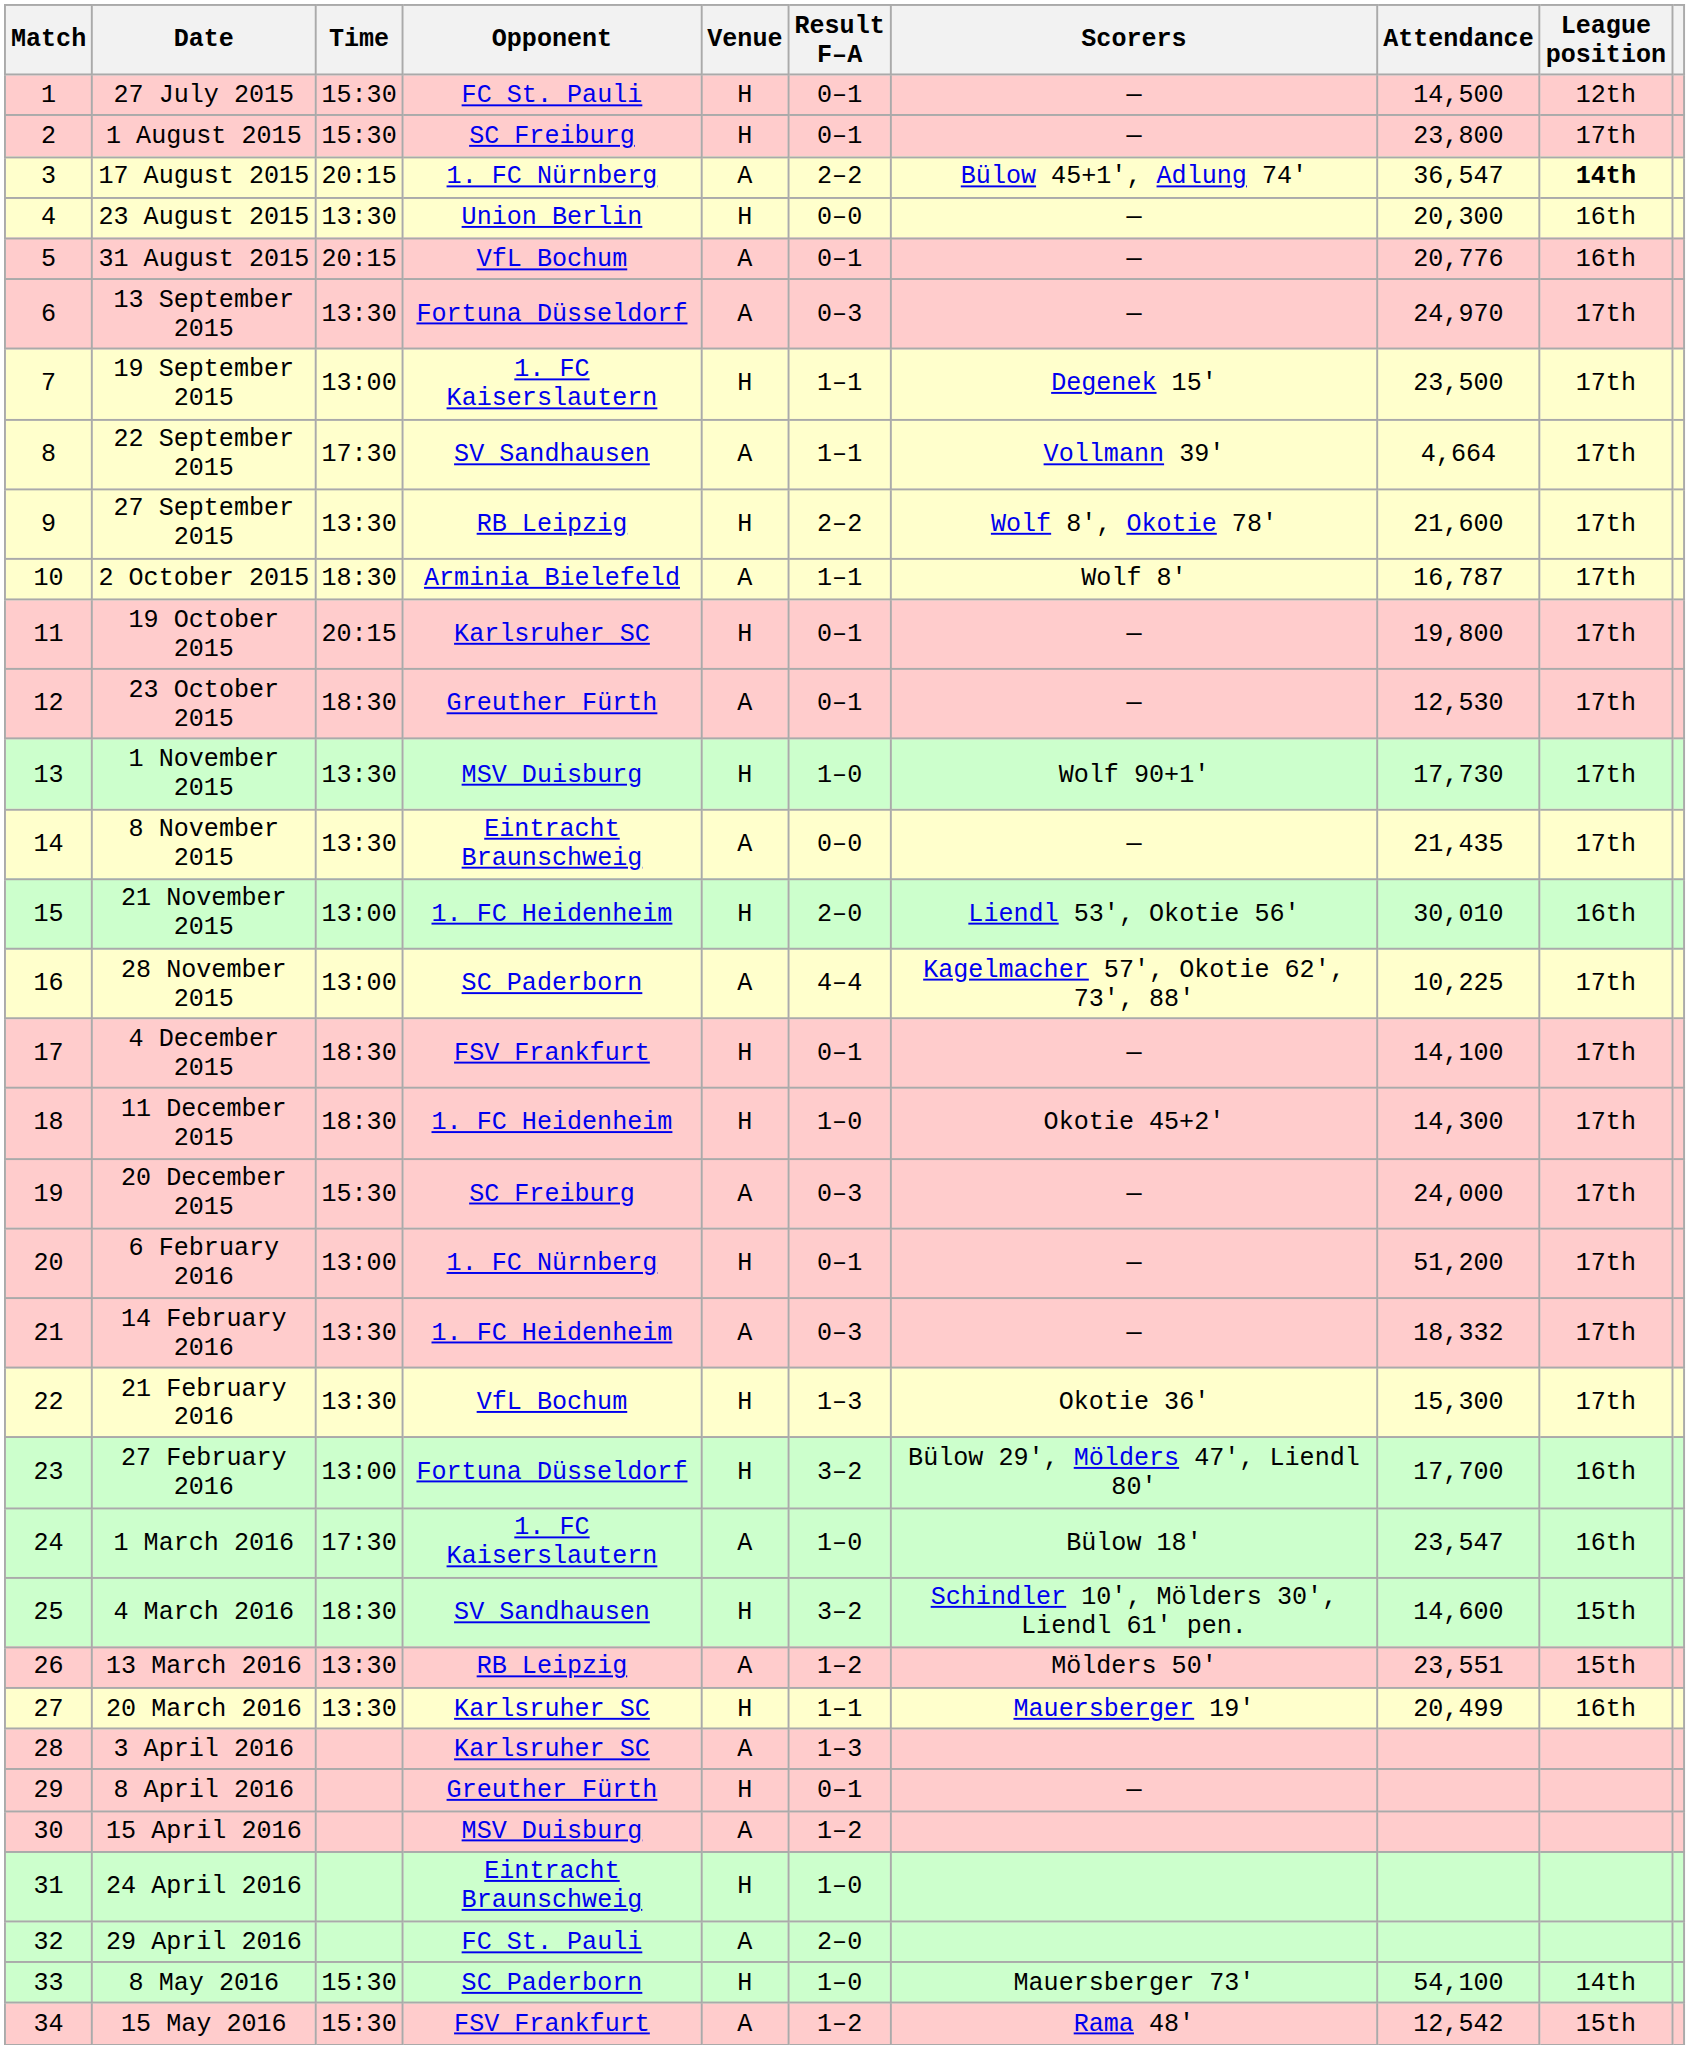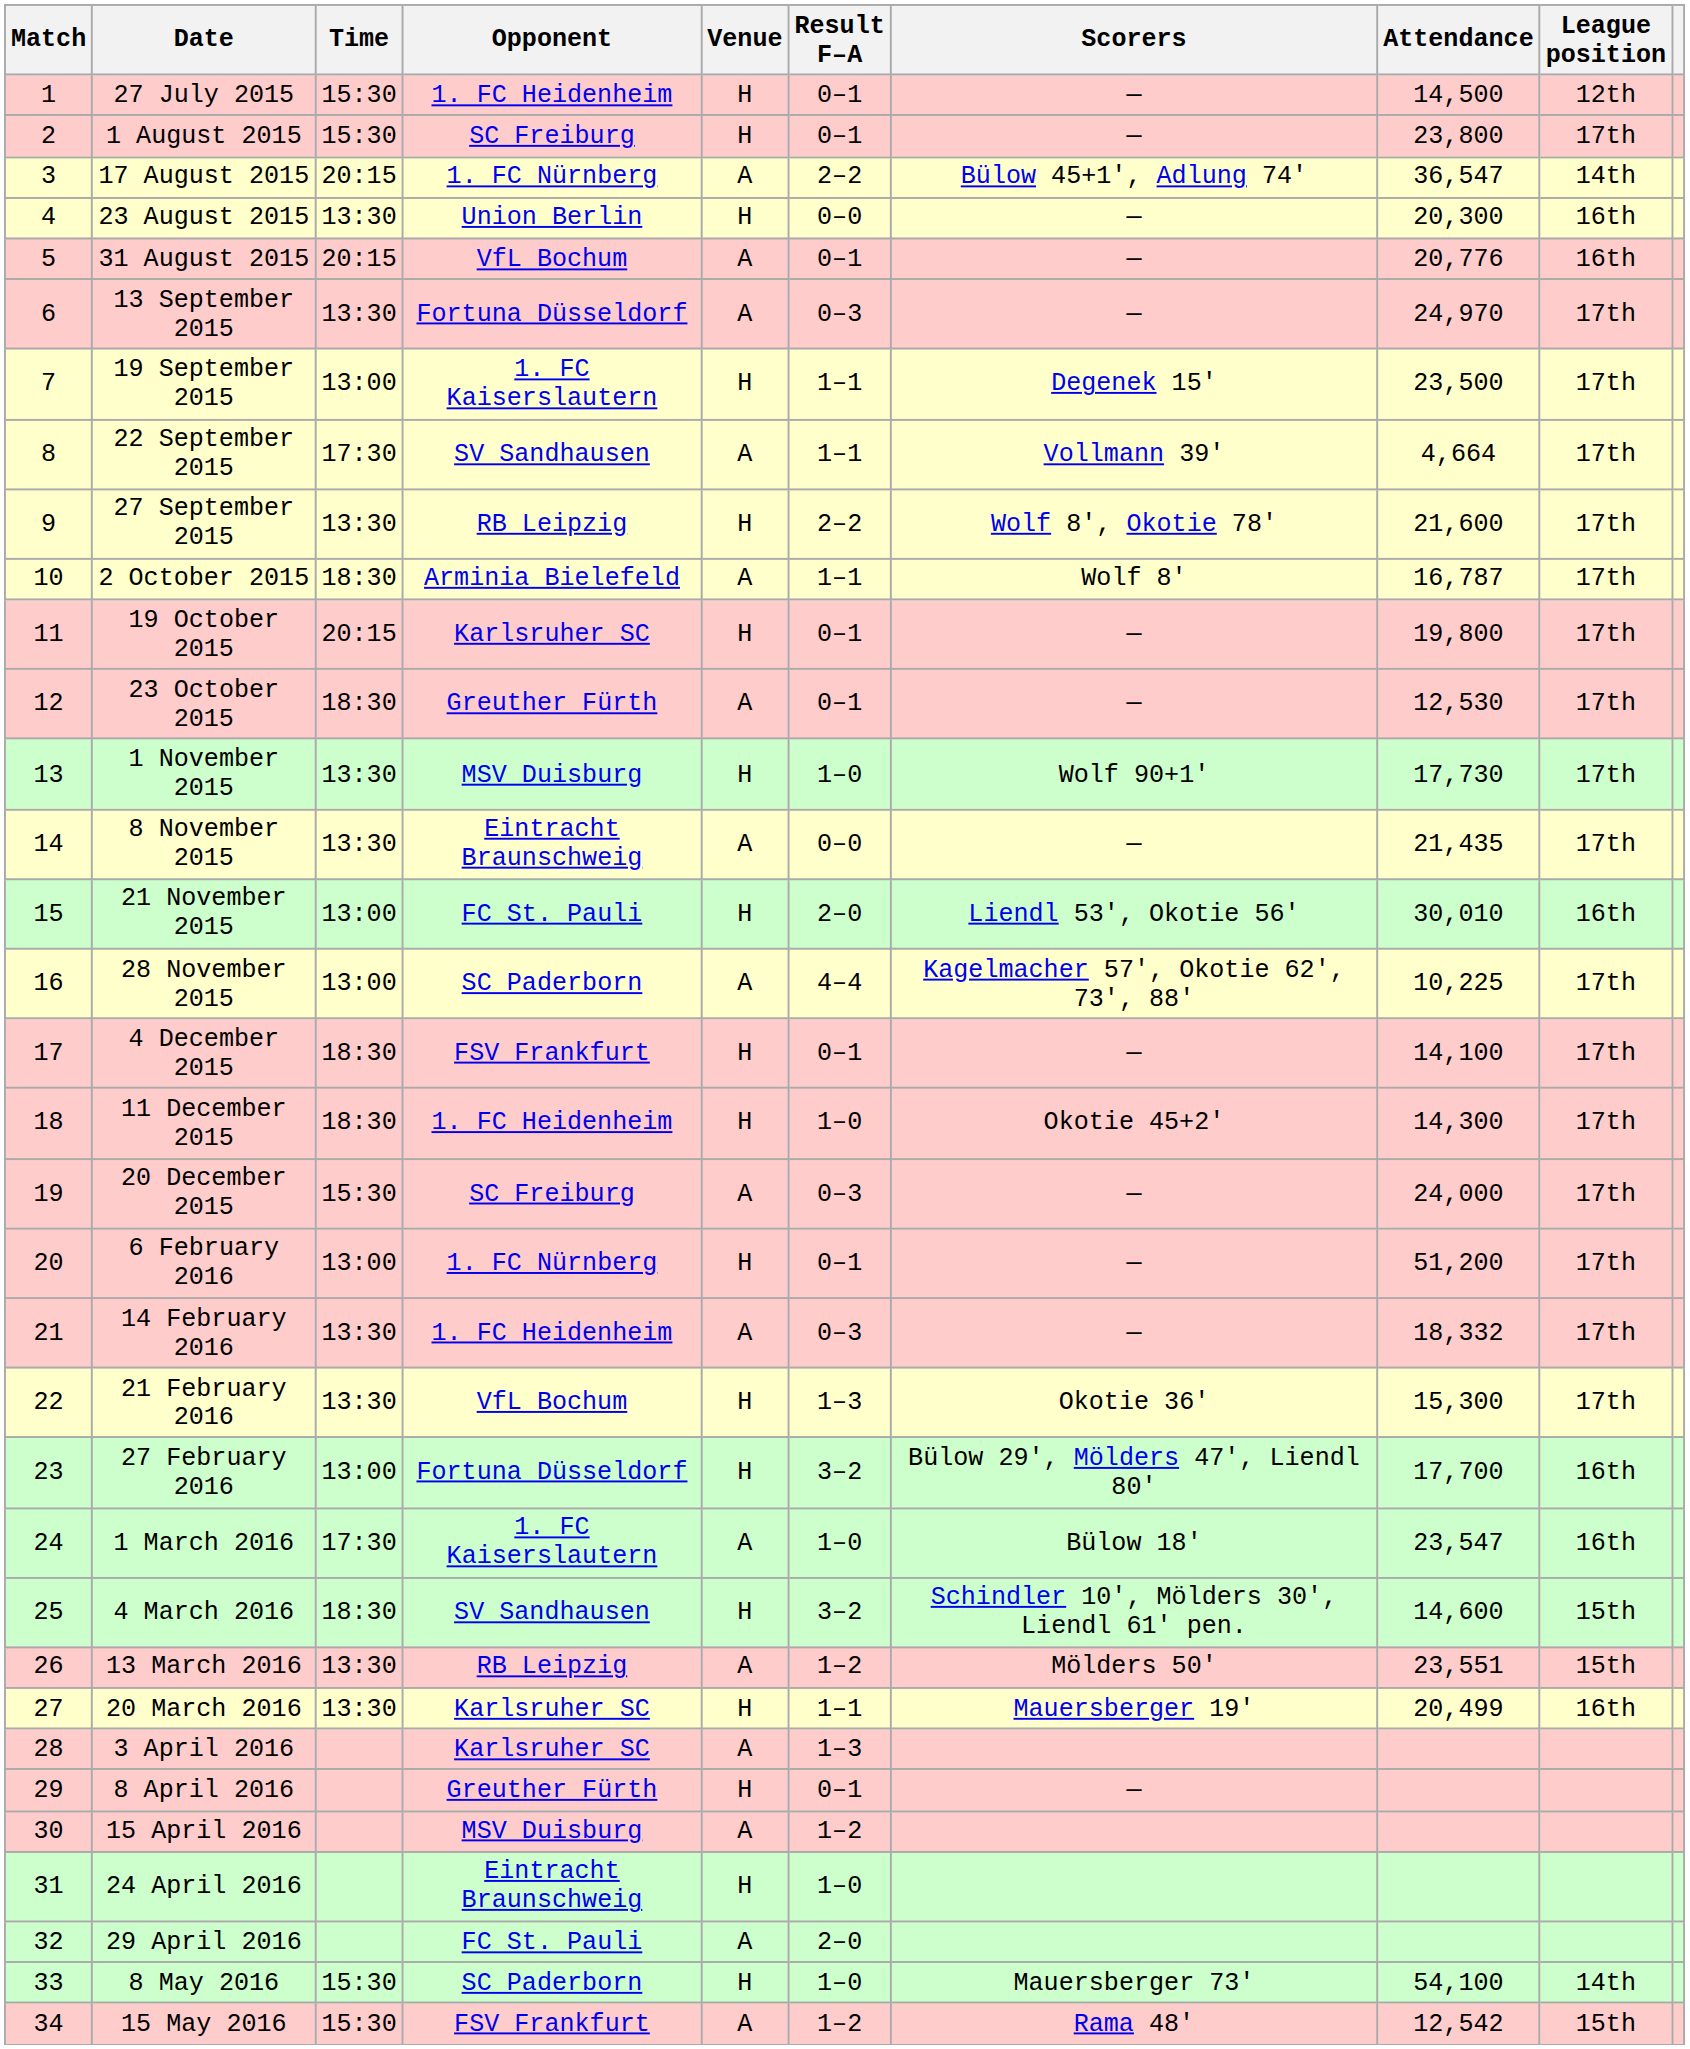27 July 2015 | Opponent: FC St. Pauli -> 1. FC Heidenheim
17 August 2015 | League position: bold -> normal
21 November 2015 | Opponent: 1. FC Heidenheim -> FC St. Pauli
